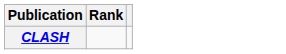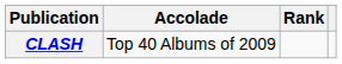+ column: Accolade | Top 40 Albums of 2009
